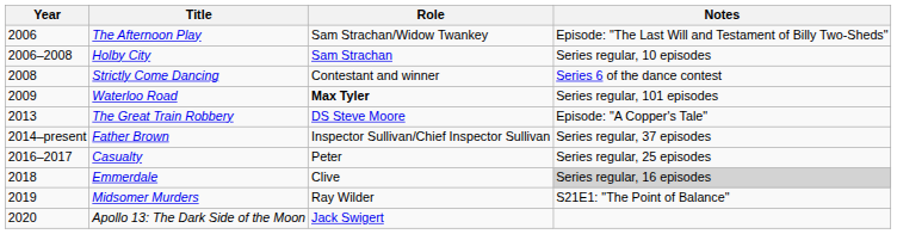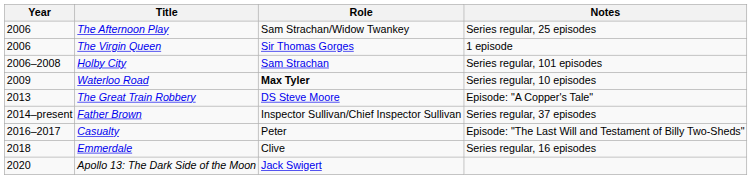The Afternoon Play | Notes: Episode: "The Last Will and Testament of Billy Two-Sheds" -> Series regular, 25 episodes
+ row: 2006 | The Virgin Queen | Sir Thomas Gorges | 1 episode
Holby City | Notes: Series regular, 10 episodes -> Series regular, 101 episodes
- row: 2008 | Strictly Come Dancing | Contestant and winner | Series 6 of the dance contest
Waterloo Road | Notes: Series regular, 101 episodes -> Series regular, 10 episodes
Casualty | Notes: Series regular, 25 episodes -> Episode: "The Last Will and Testament of Billy Two-Sheds"
Emmerdale | Notes: lightgrey background -> no background
- row: 2019 | Midsomer Murders | Ray Wilder | S21E1: "The Point of Balance"
